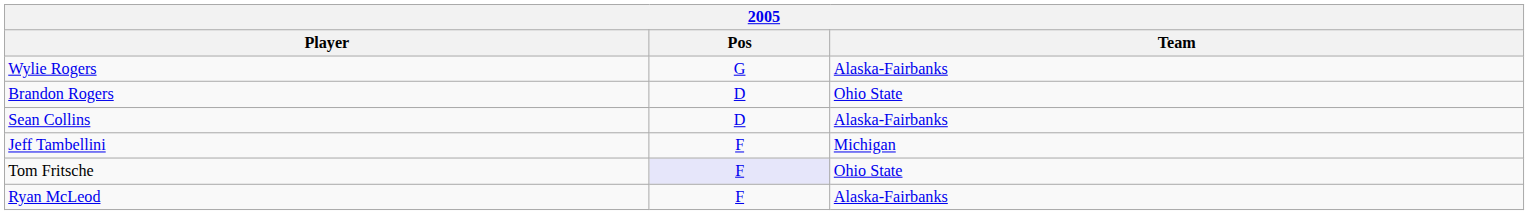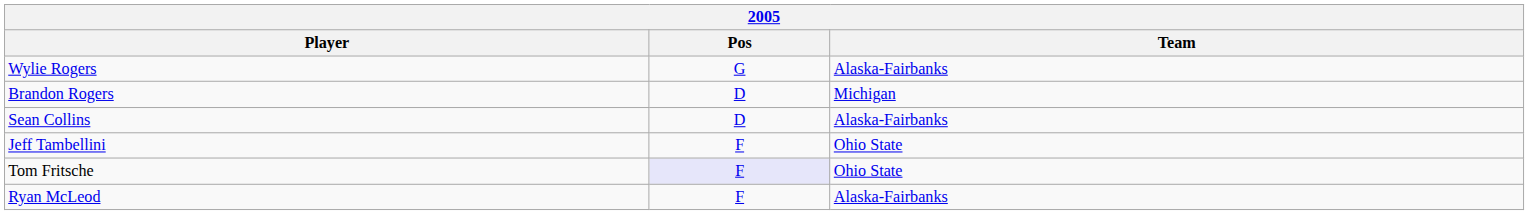Brandon Rogers | Team: Ohio State -> Michigan
Jeff Tambellini | Team: Michigan -> Ohio State
